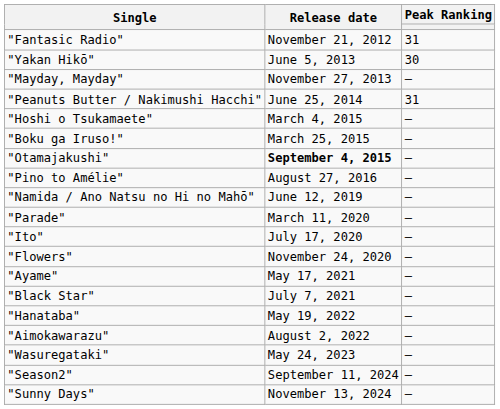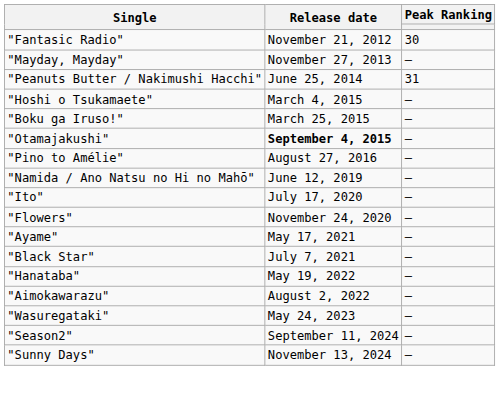"Fantasic Radio" | Peak Ranking: 31 -> 30
- row: "Yakan Hikō" | June 5, 2013 | 30
- row: "Parade" | March 11, 2020 | —
